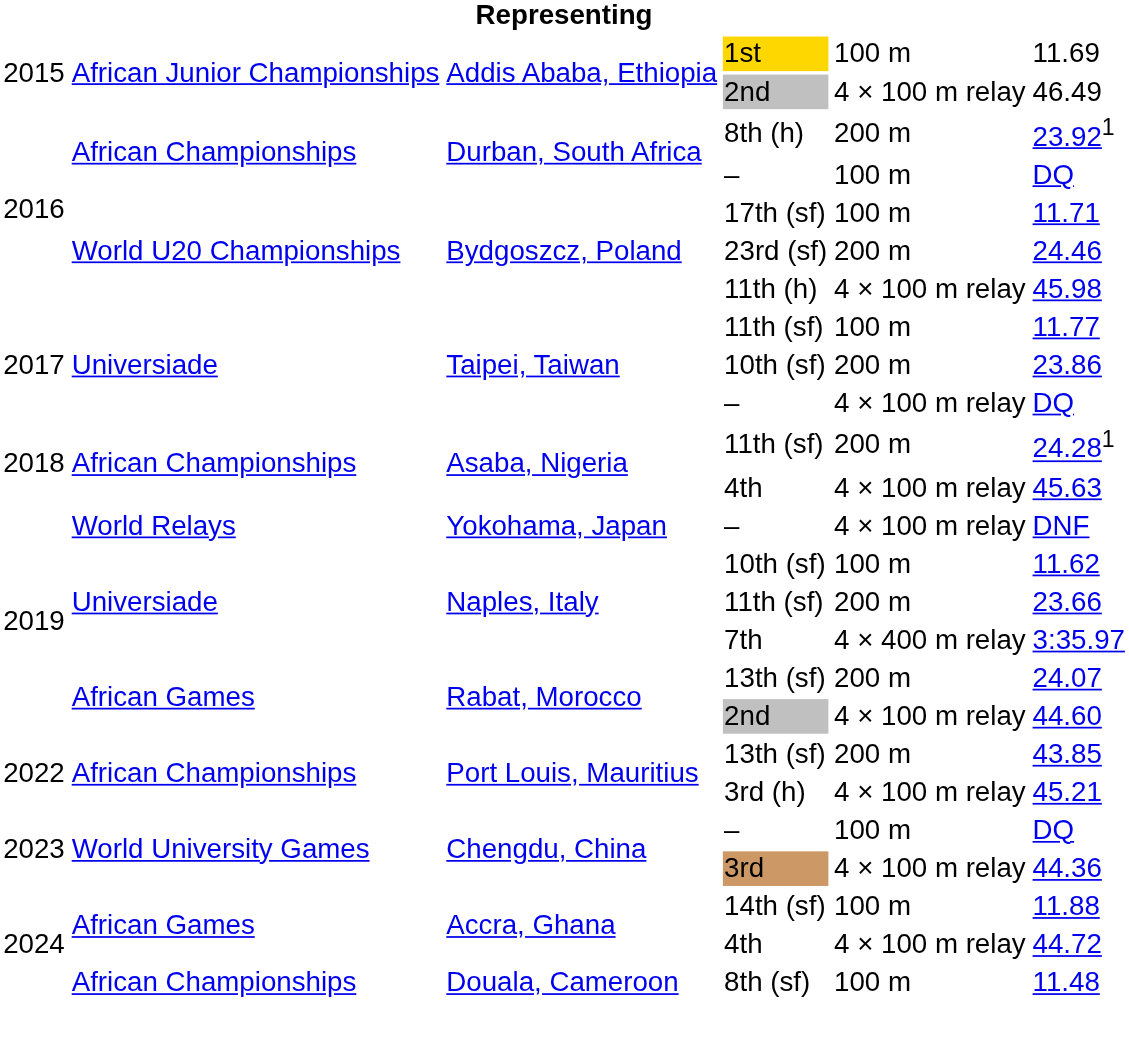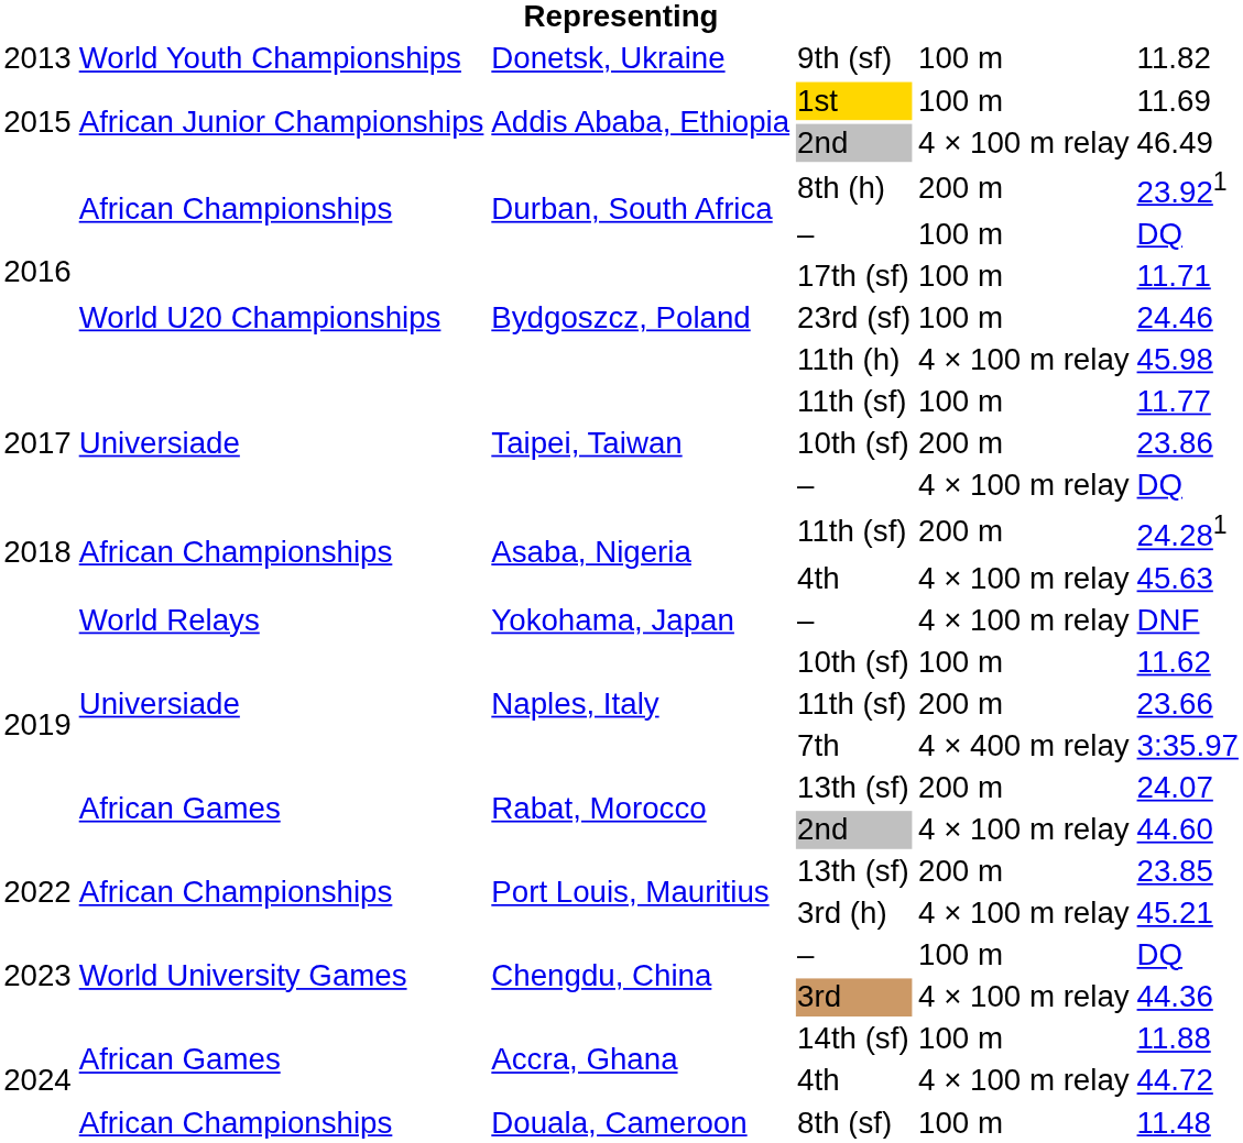+ row: 2013 | World Youth Championships | Donetsk, Ukraine | 9th (sf) | 100 m | 11.82
23rd (sf) | column 5: 200 m -> 100 m
Port Louis, Mauritius / 13th (sf) | column 6: 43.85 -> 23.85
